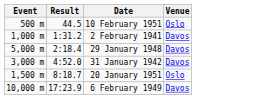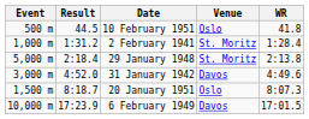+ column: WR | 41.8 | 1:28.4 | 2:13.8 | 4:49.6 | 8:07.3 | 17:01.5
2 February 1941 | Venue: Davos -> St. Moritz
29 January 1948 | Venue: Davos -> St. Moritz
